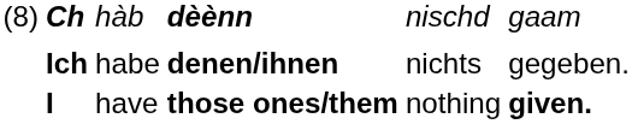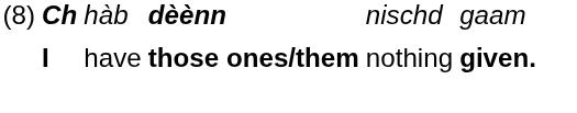- row: Ich | habe | denen/ihnen | nichts | gegeben.
